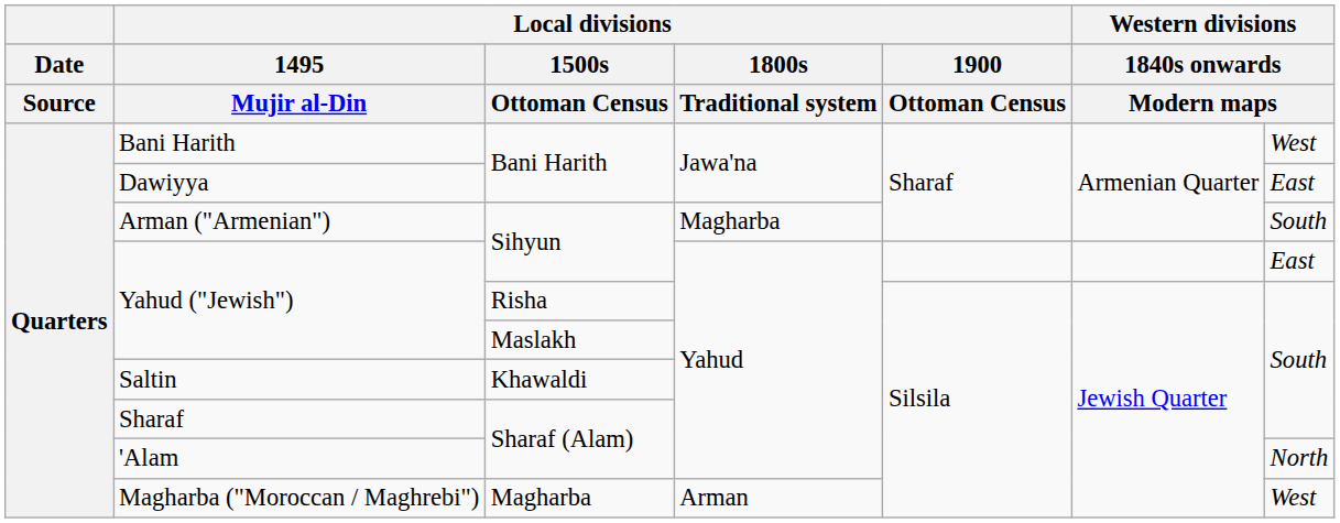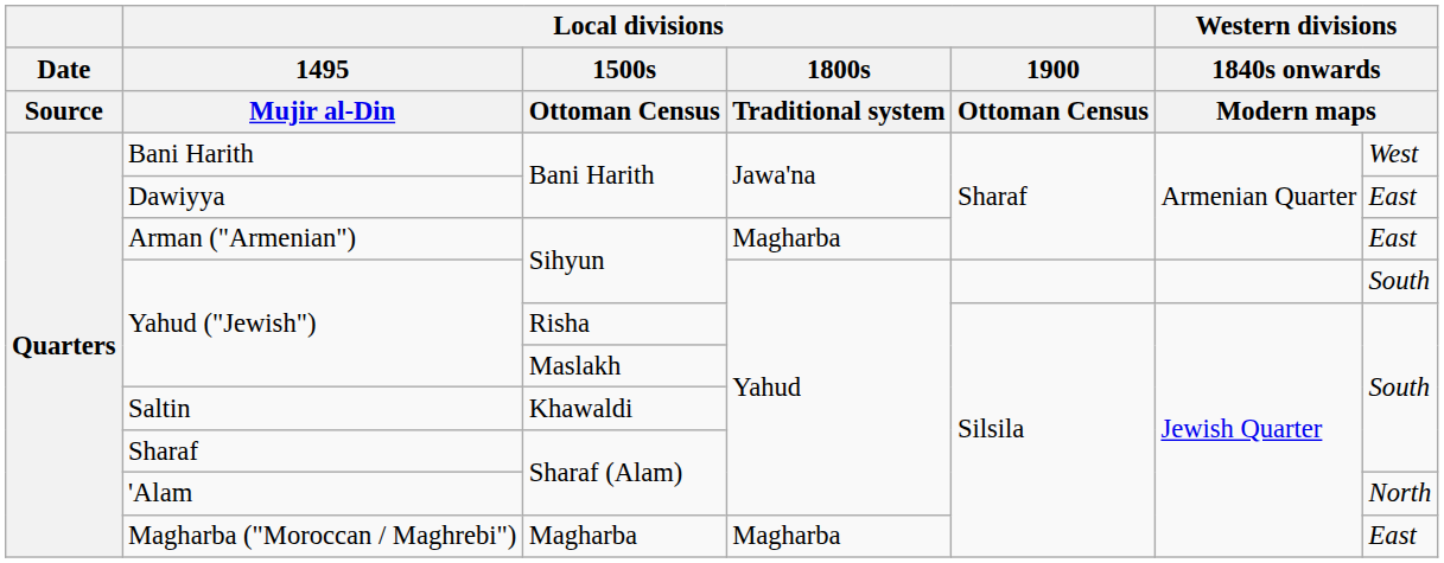Arman ("Armenian") | column 7: South -> East
Yahud ("Jewish") / Sihyun | column 7: East -> South
Magharba ("Moroccan / Maghrebi") | Local divisions / 1800s / Traditional system: Arman -> Magharba
Magharba ("Moroccan / Maghrebi") | column 7: West -> East
